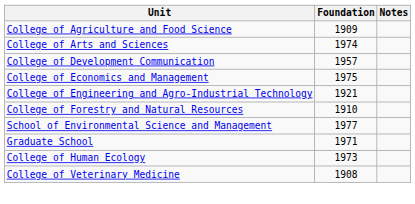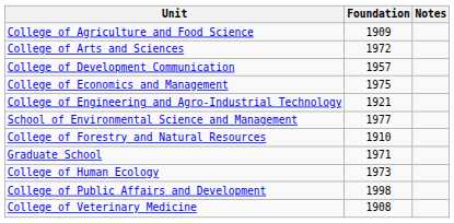College of Arts and Sciences | Foundation: 1974 -> 1972
rows swapped: School of Environmental Science and Management <-> College of Forestry and Natural Resources
+ row: College of Public Affairs and Development | 1998
